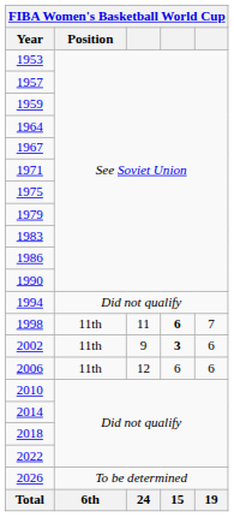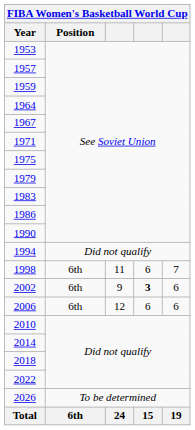1998 | Position: 11th -> 6th
1998 | column 4: bold -> normal
2002 | Position: 11th -> 6th
2006 | Position: 11th -> 6th
